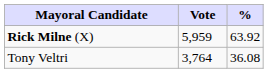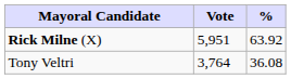Rick Milne (X) | Vote: 5,959 -> 5,951
